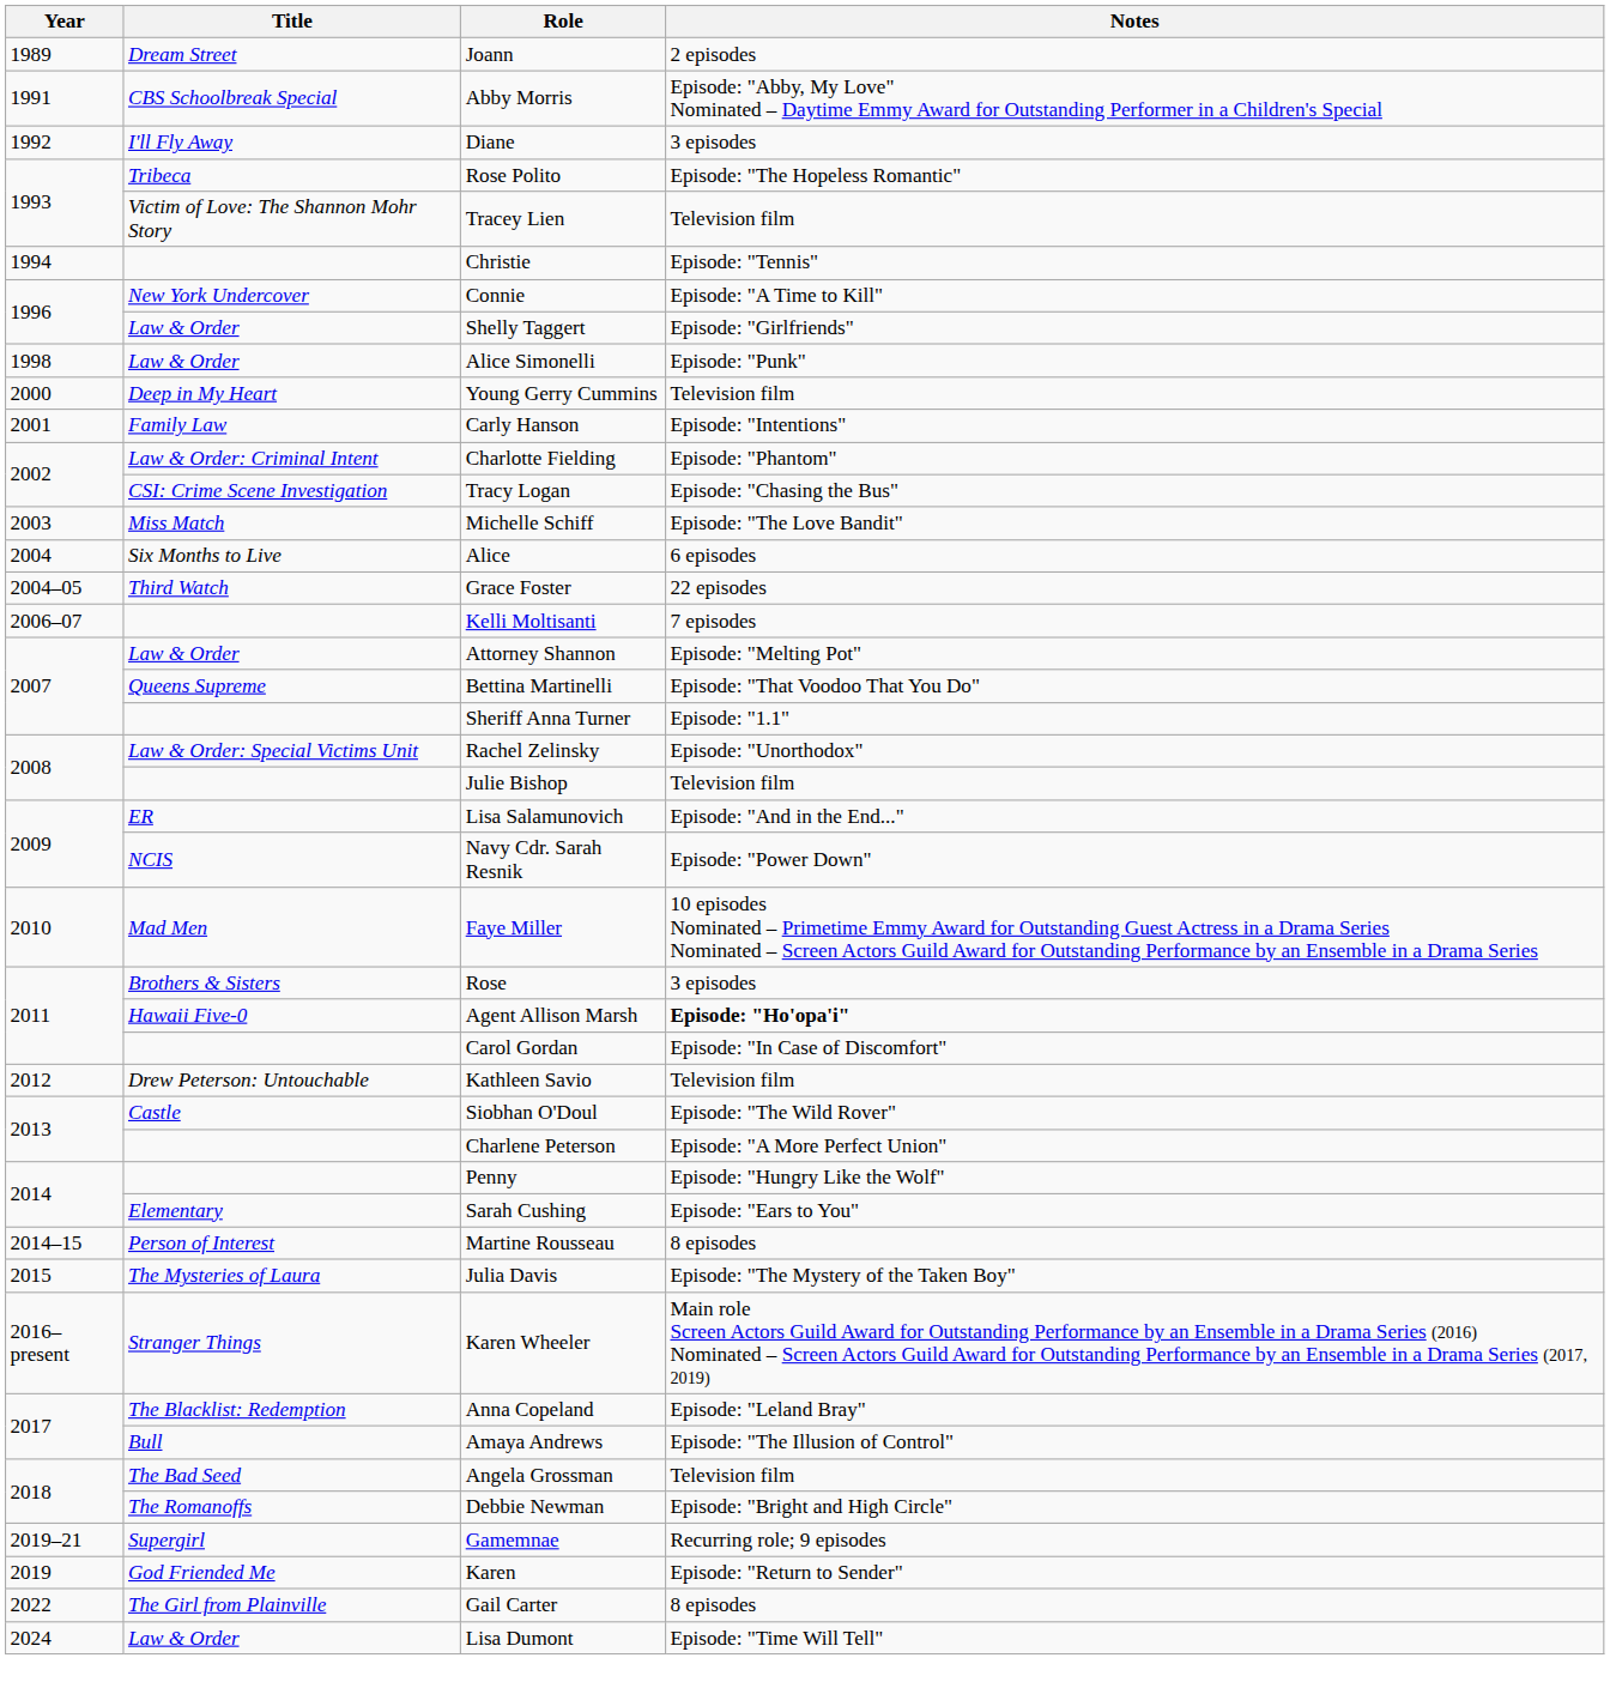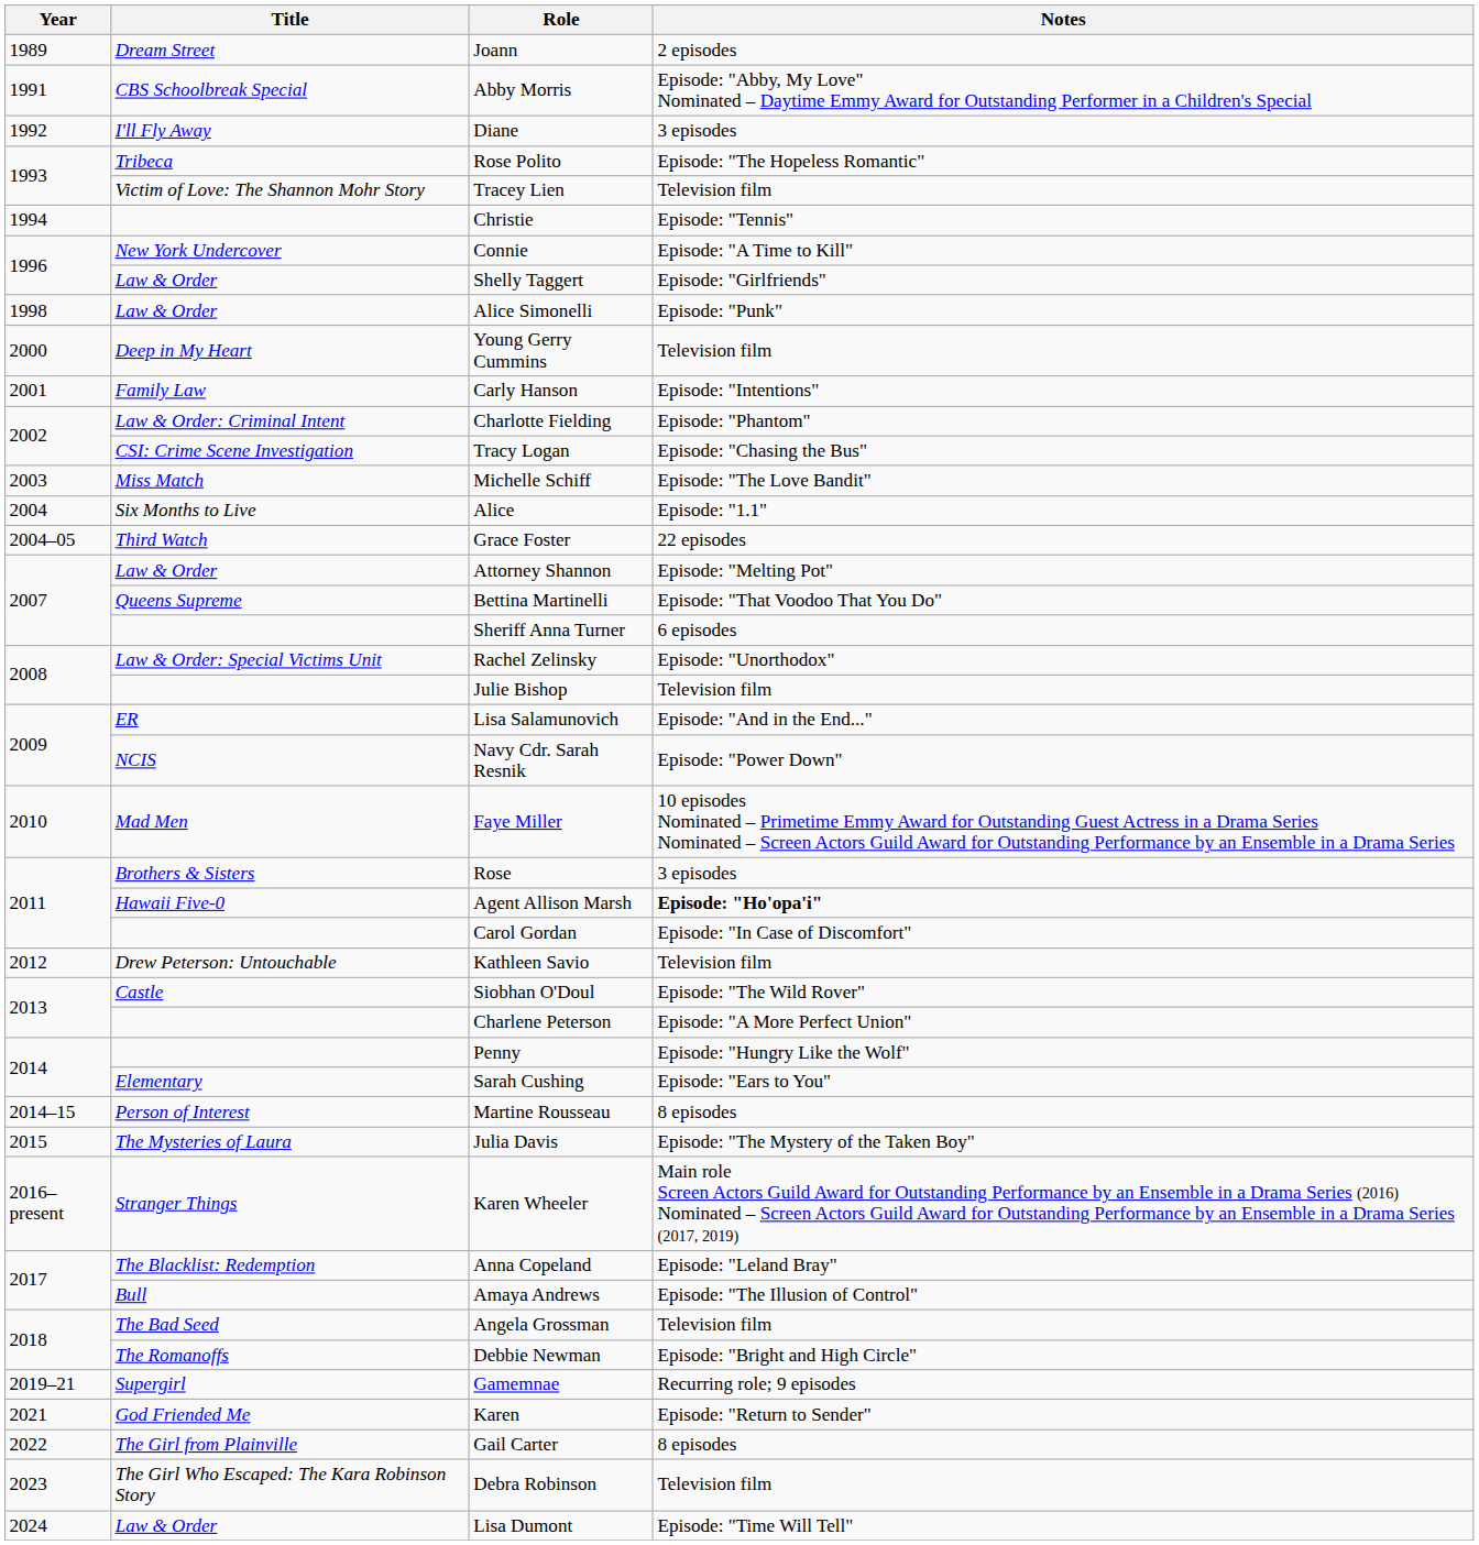Alice | Notes: 6 episodes -> Episode: "1.1"
- row: 2006–07 | Kelli Moltisanti | 7 episodes
Sheriff Anna Turner | Notes: Episode: "1.1" -> 6 episodes
Karen | Year: 2019 -> 2021
+ row: 2023 | The Girl Who Escaped: The Kara Robinson Story | Debra Robinson | Television film
